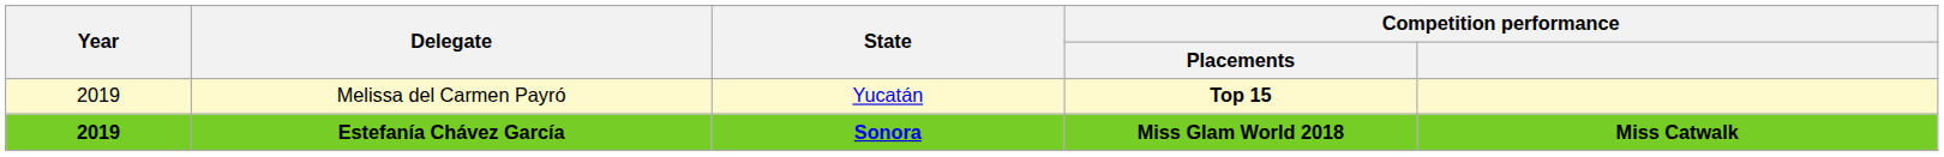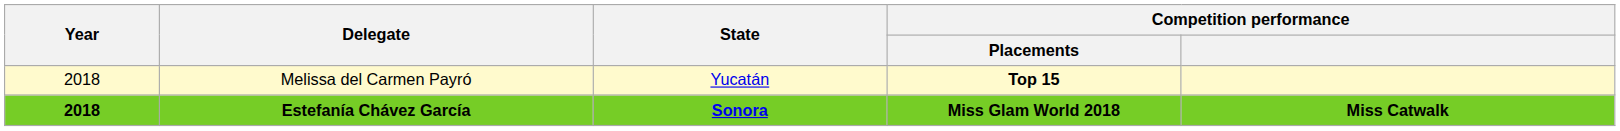Melissa del Carmen Payró | Year: 2019 -> 2018
Estefanía Chávez García | Year: 2019 -> 2018
